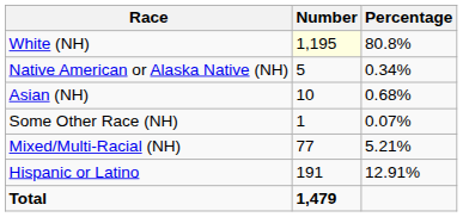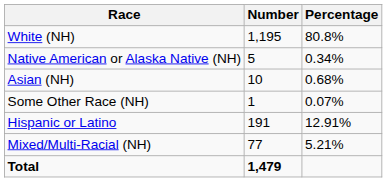White (NH) | Number: lightyellow background -> no background
rows swapped: Mixed/Multi-Racial (NH) <-> Hispanic or Latino
